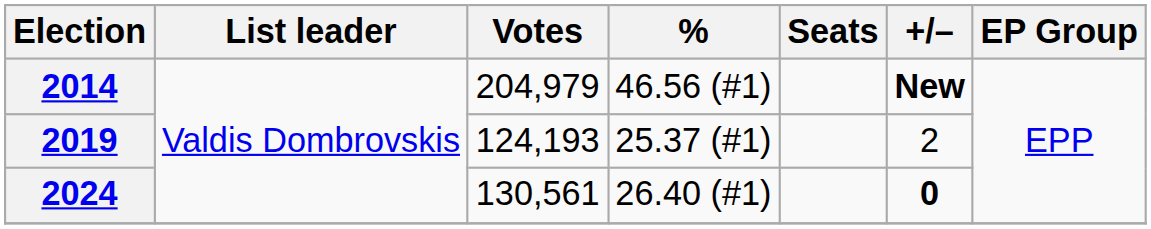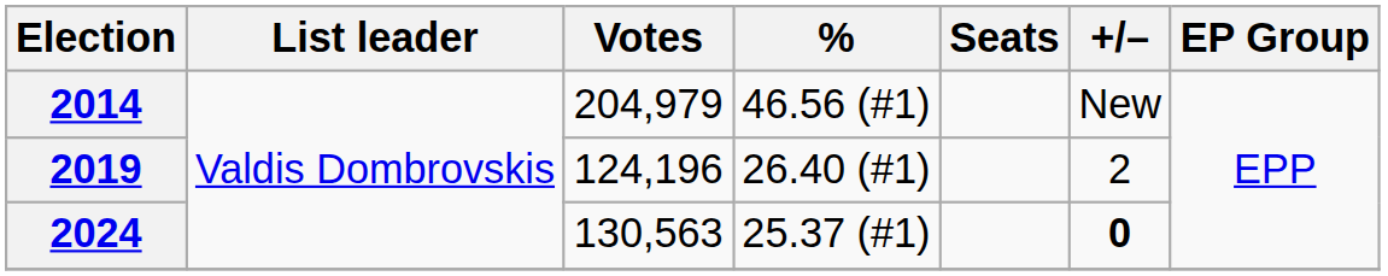2014 | +/–: bold -> normal
2019 | Votes: 124,193 -> 124,196
2019 | %: 25.37 (#1) -> 26.40 (#1)
2024 | Votes: 130,561 -> 130,563
2024 | %: 26.40 (#1) -> 25.37 (#1)
